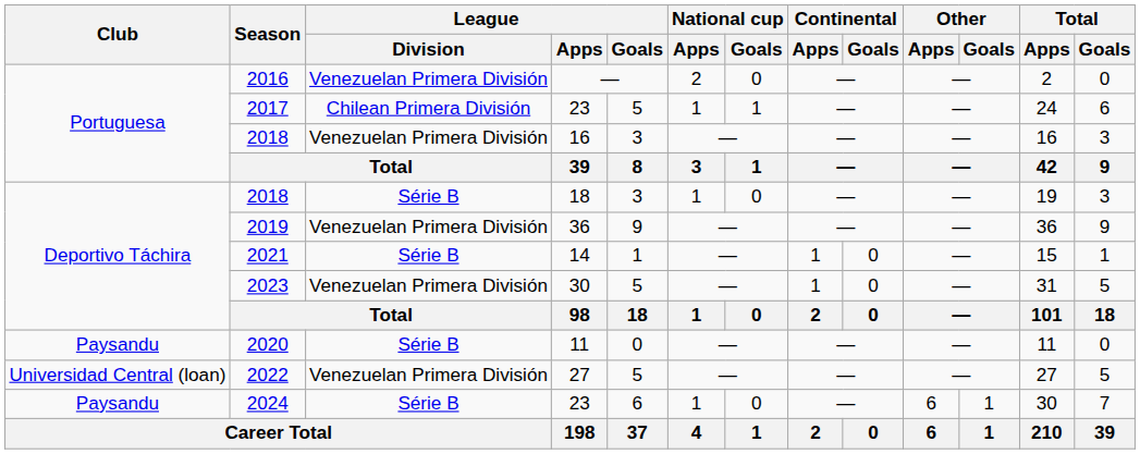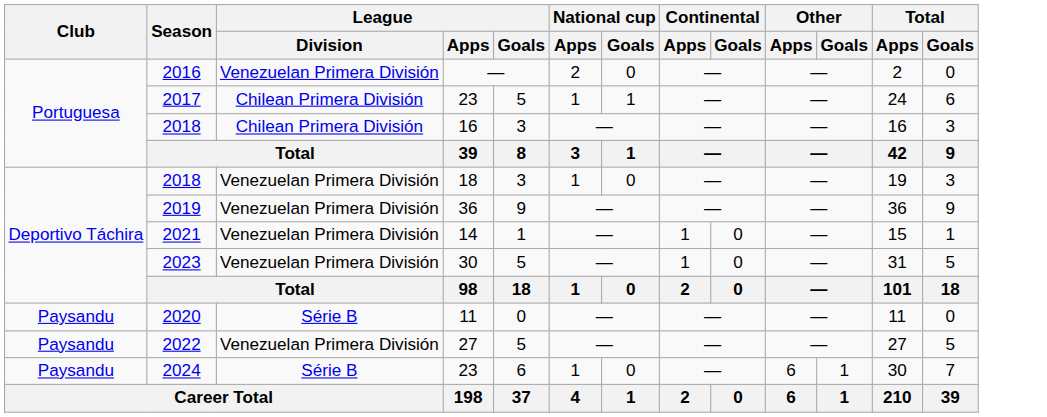2018 / 16 | League / Division: Venezuelan Primera División -> Chilean Primera División
2018 / 18 | League / Division: Série B -> Venezuelan Primera División
2021 | League / Division: Série B -> Venezuelan Primera División
2022 | Club: Universidad Central (loan) -> Paysandu
